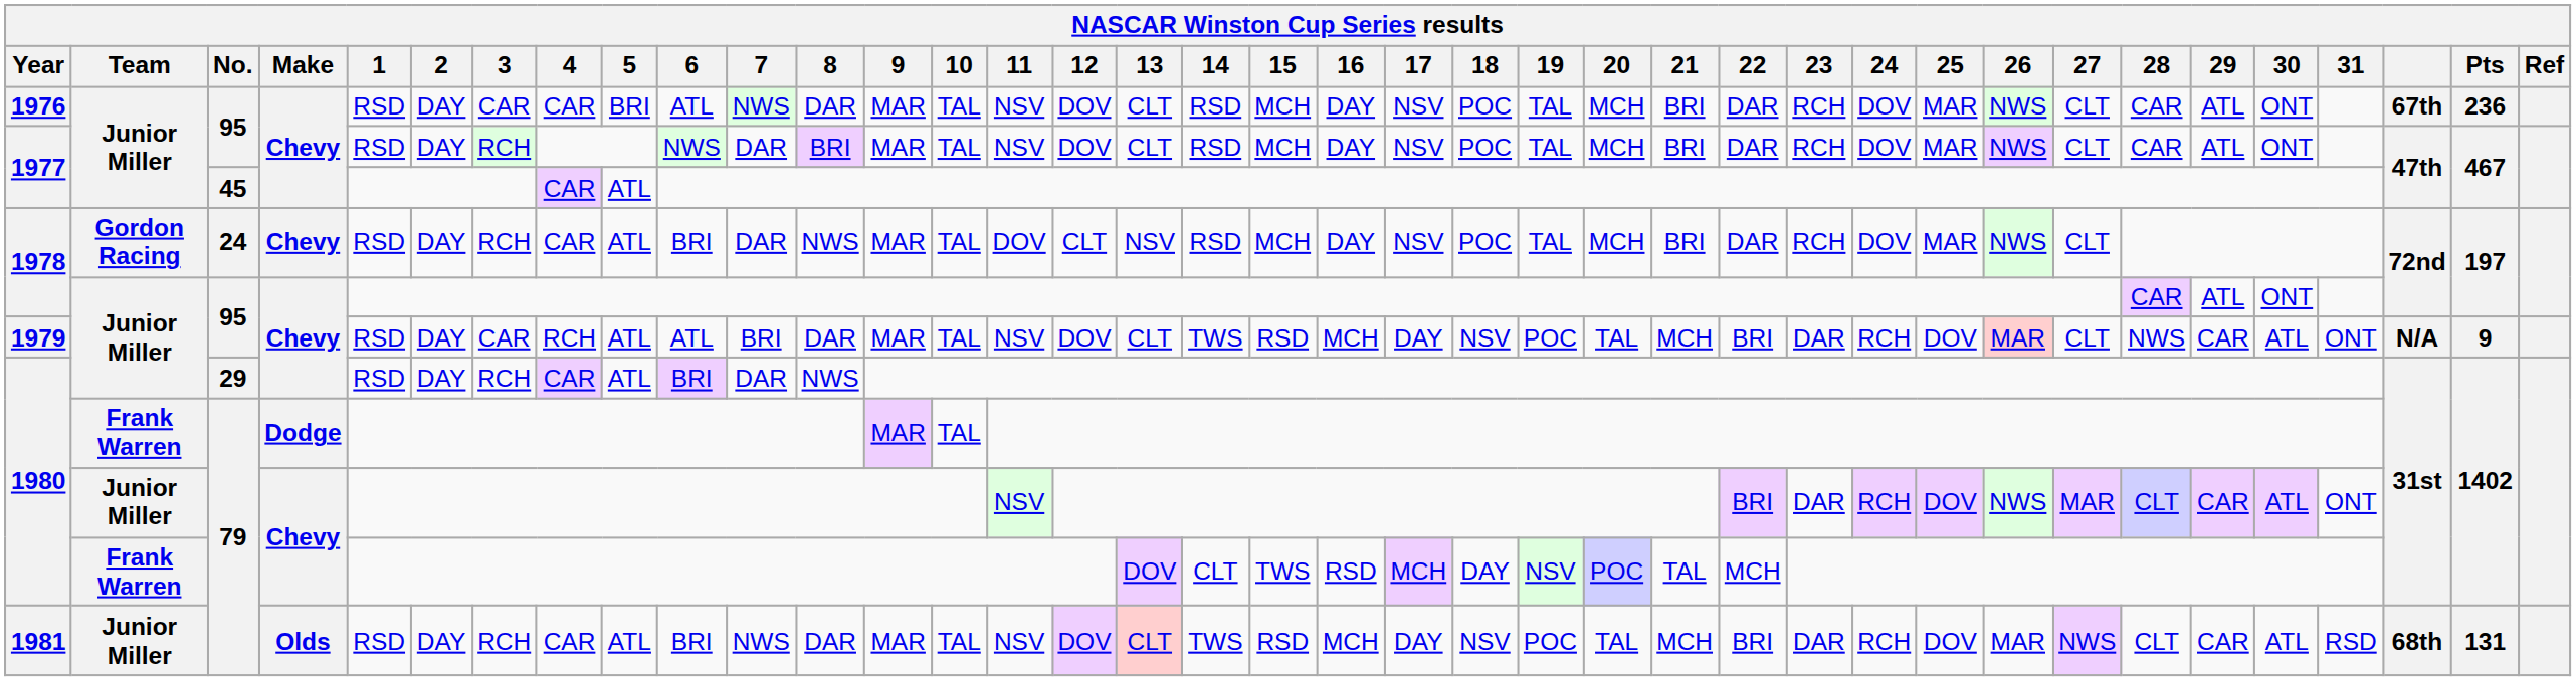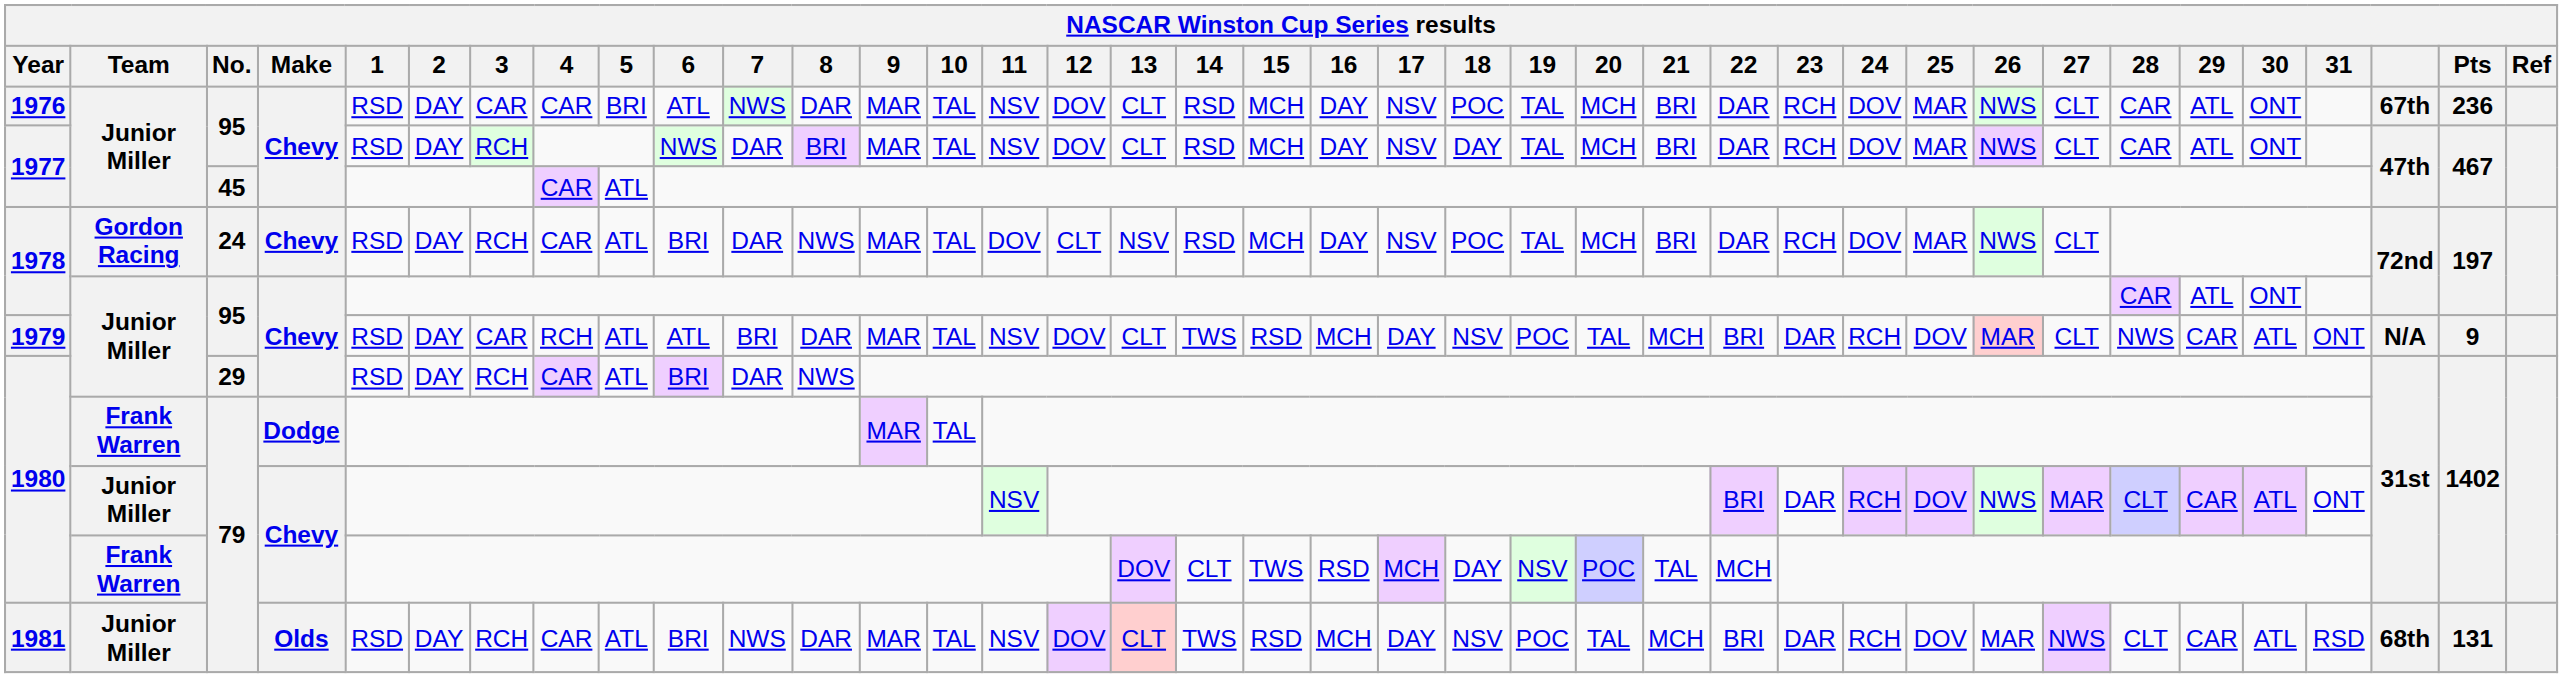1977 / 95 | 18: POC -> DAY
